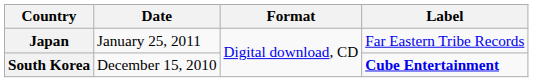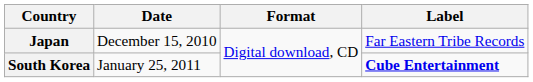Japan | Date: January 25, 2011 -> December 15, 2010
South Korea | Date: December 15, 2010 -> January 25, 2011
